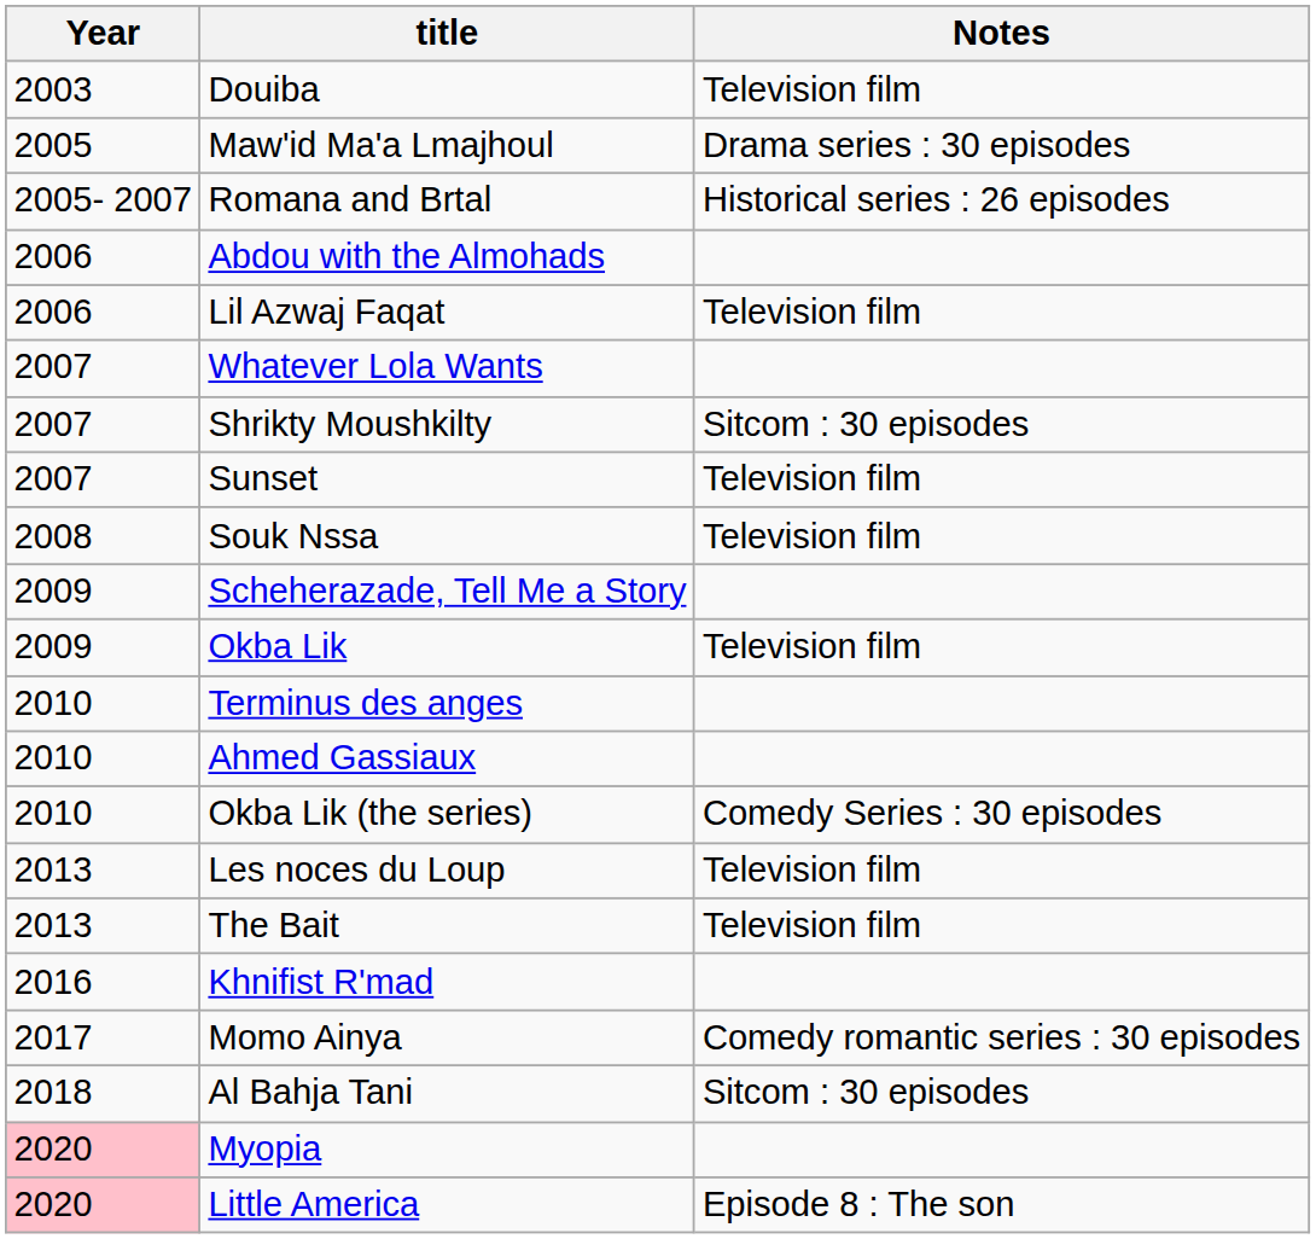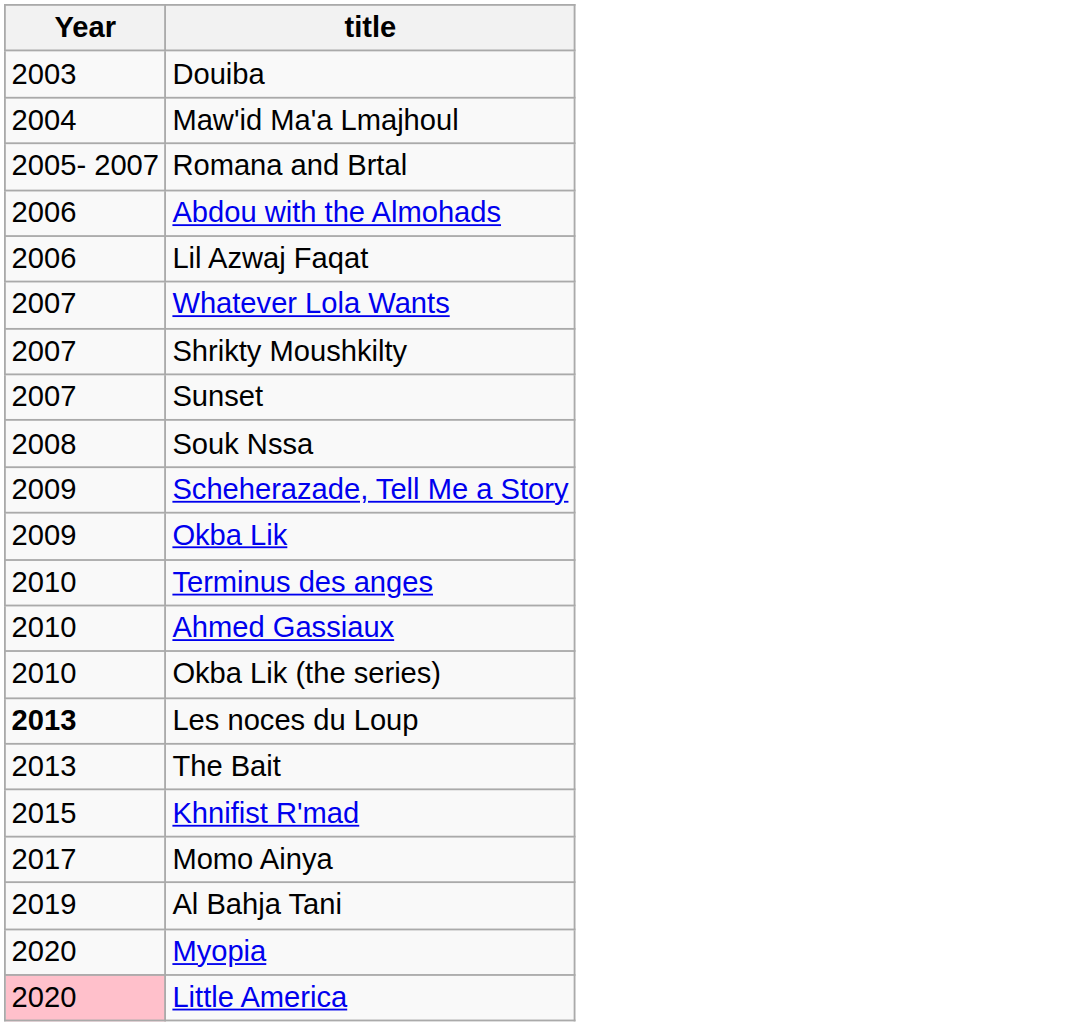- column: Notes | Television film | Drama series : 30 episodes | Historical series : 26 episodes | Television film | Sitcom : 30 episodes | Television film | Television film | Television film | Comedy Series : 30 episodes | Television film | Television film | Comedy romantic series : 30 episodes | Sitcom : 30 episodes | Episode 8 : The son
Maw'id Ma'a Lmajhoul | Year: 2005 -> 2004
Les noces du Loup | Year: normal -> bold
Khnifist R'mad | Year: 2016 -> 2015
Al Bahja Tani | Year: 2018 -> 2019
Myopia | Year: pink background -> no background
